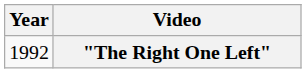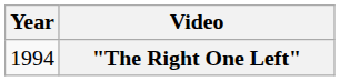"The Right One Left" | Year: 1992 -> 1994
